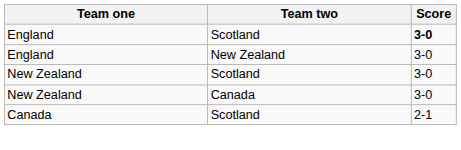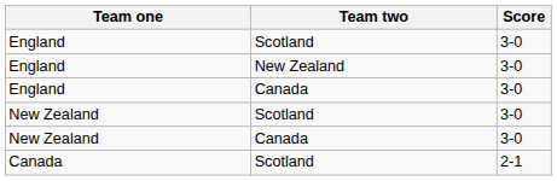England / Scotland | Score: bold -> normal
+ row: England | Canada | 3-0
